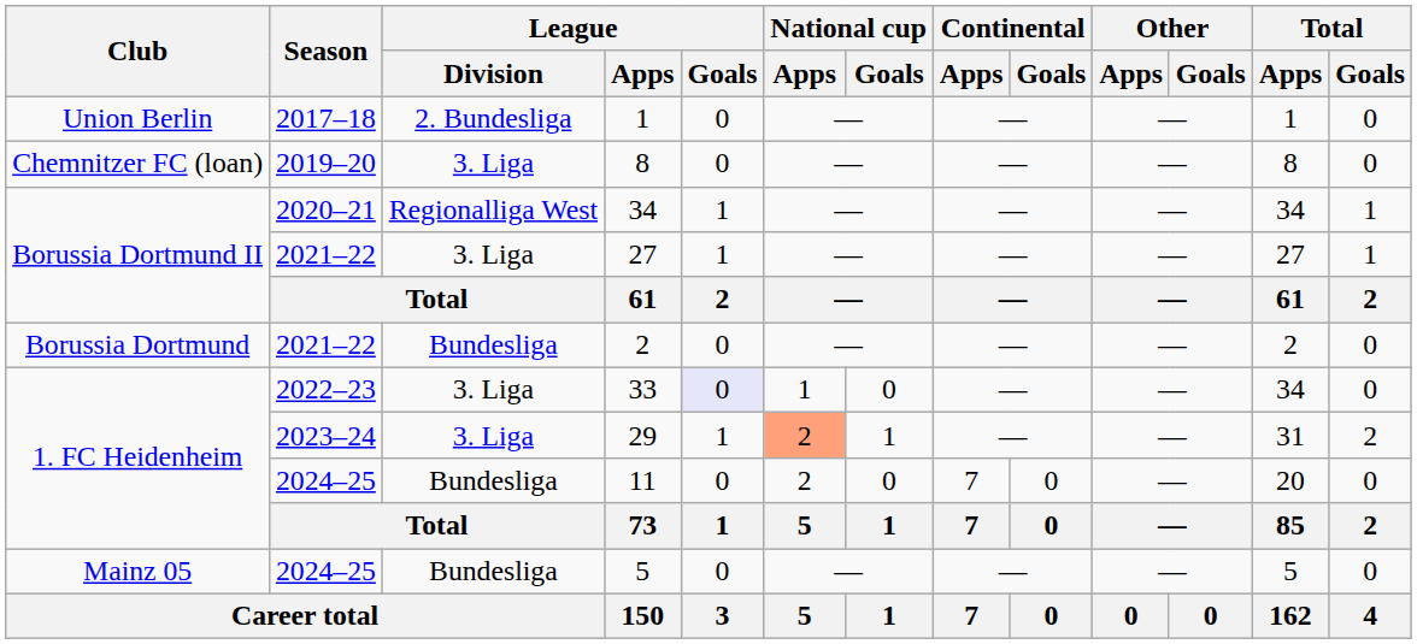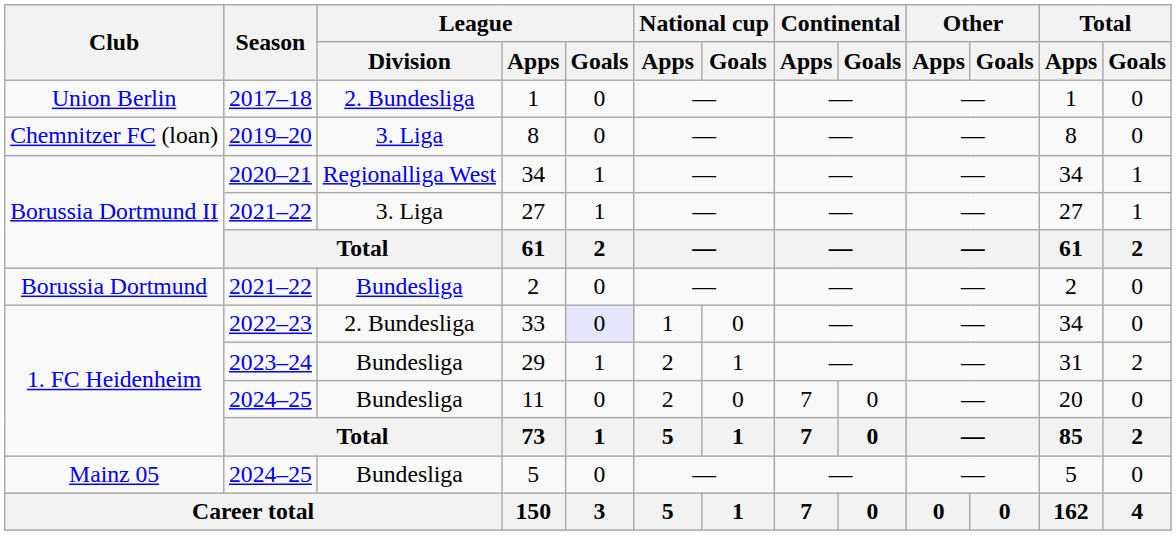33 | League / Division: 3. Liga -> 2. Bundesliga
29 | League / Division: 3. Liga -> Bundesliga
29 | National cup / Apps: lightsalmon background -> no background
